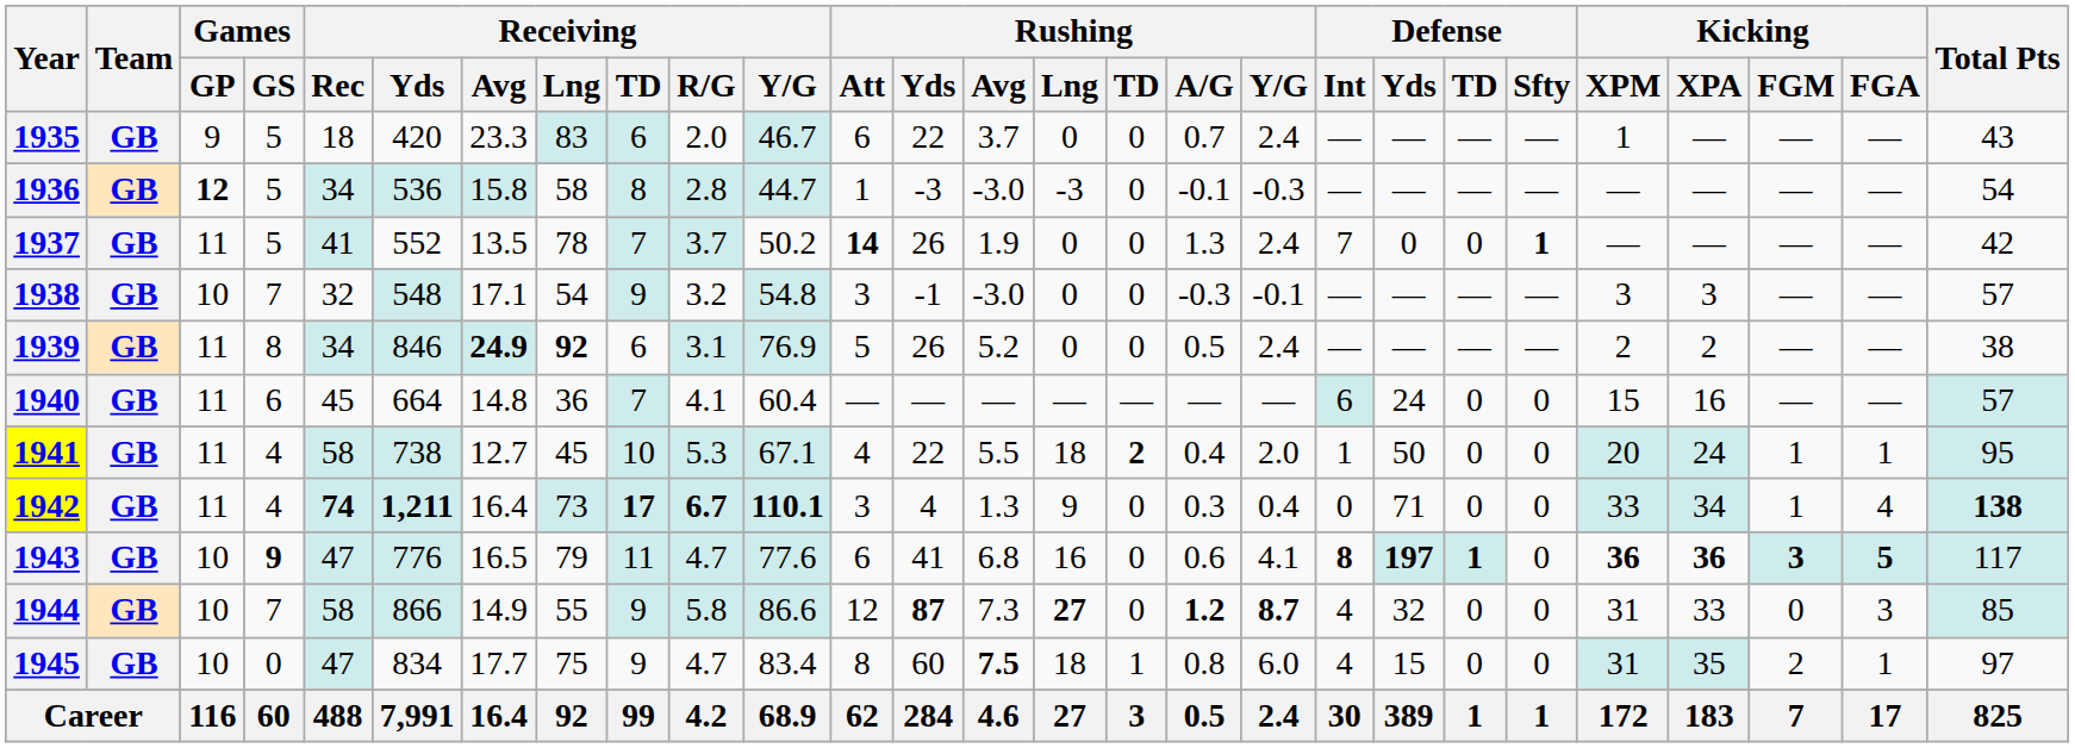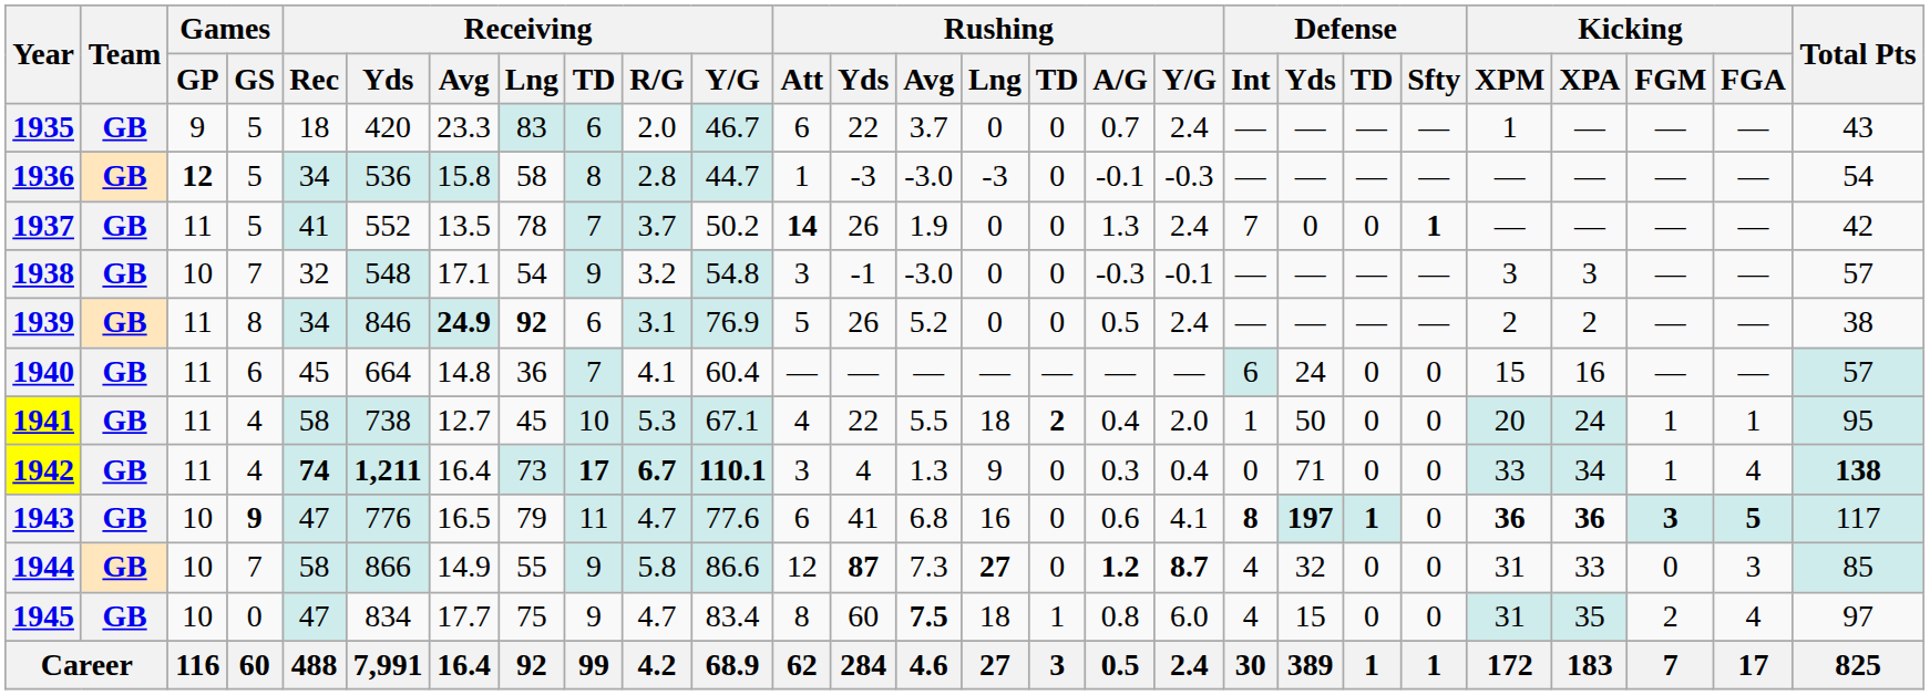1945 | Kicking / FGA: 1 -> 4
